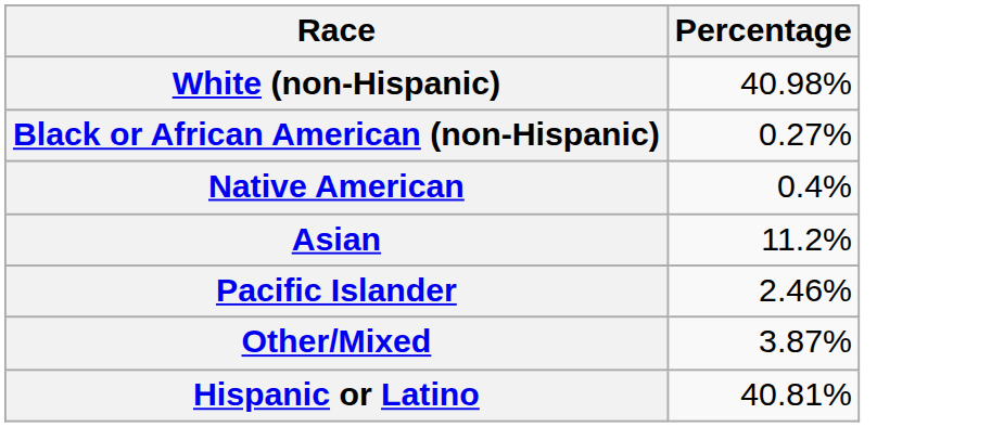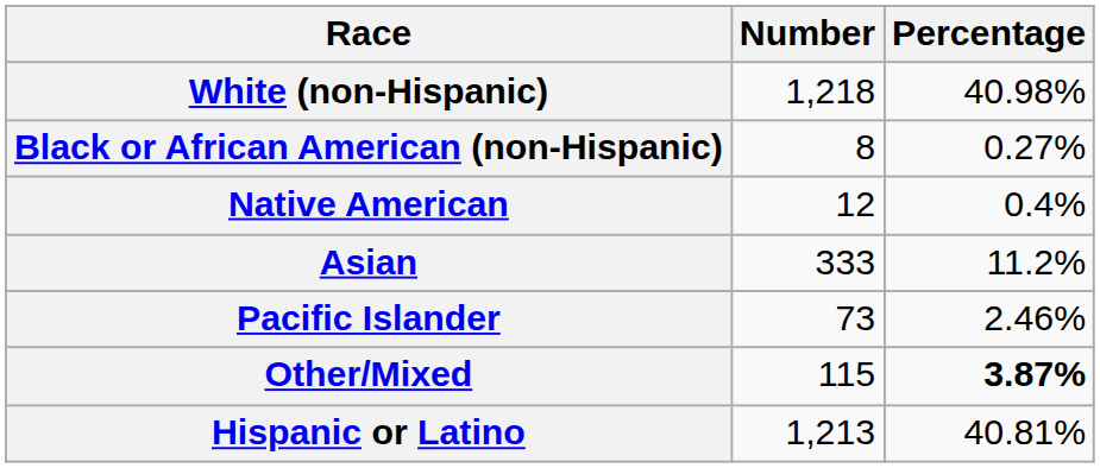+ column: Number | 1,218 | 8 | 12 | 333 | 73 | 115 | 1,213
Other/Mixed | Percentage: normal -> bold
